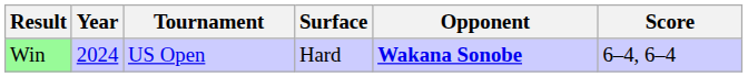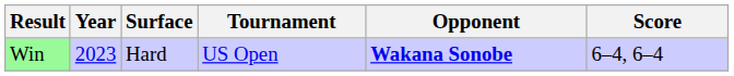columns swapped: Tournament <-> Surface
Win | Year: 2024 -> 2023
